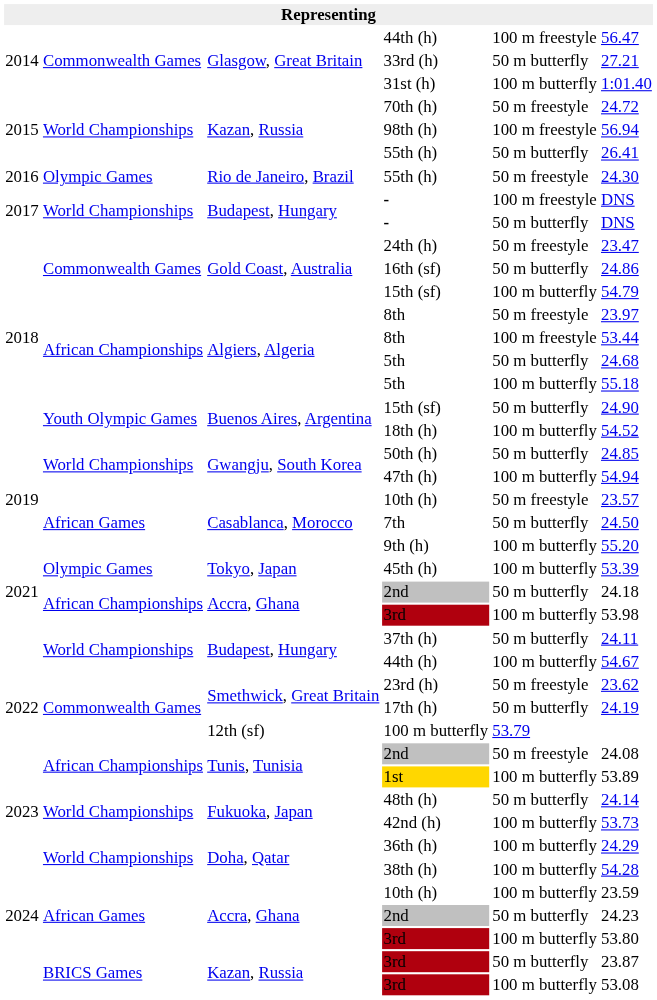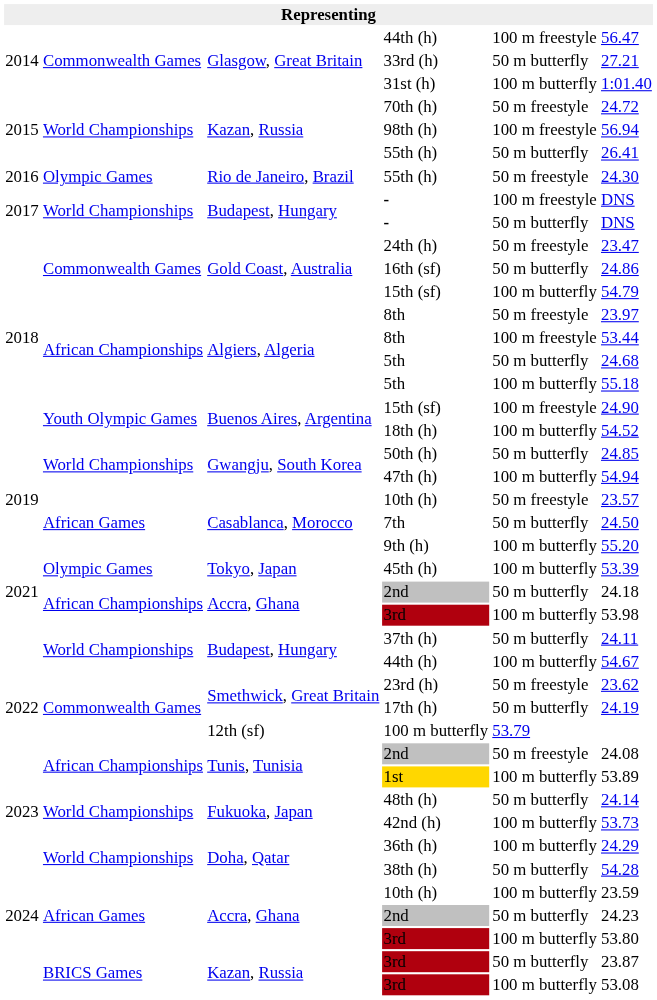Buenos Aires, Argentina / 15th (sf) | column 5: 50 m butterfly -> 100 m freestyle
38th (h) | column 5: 100 m butterfly -> 50 m butterfly
